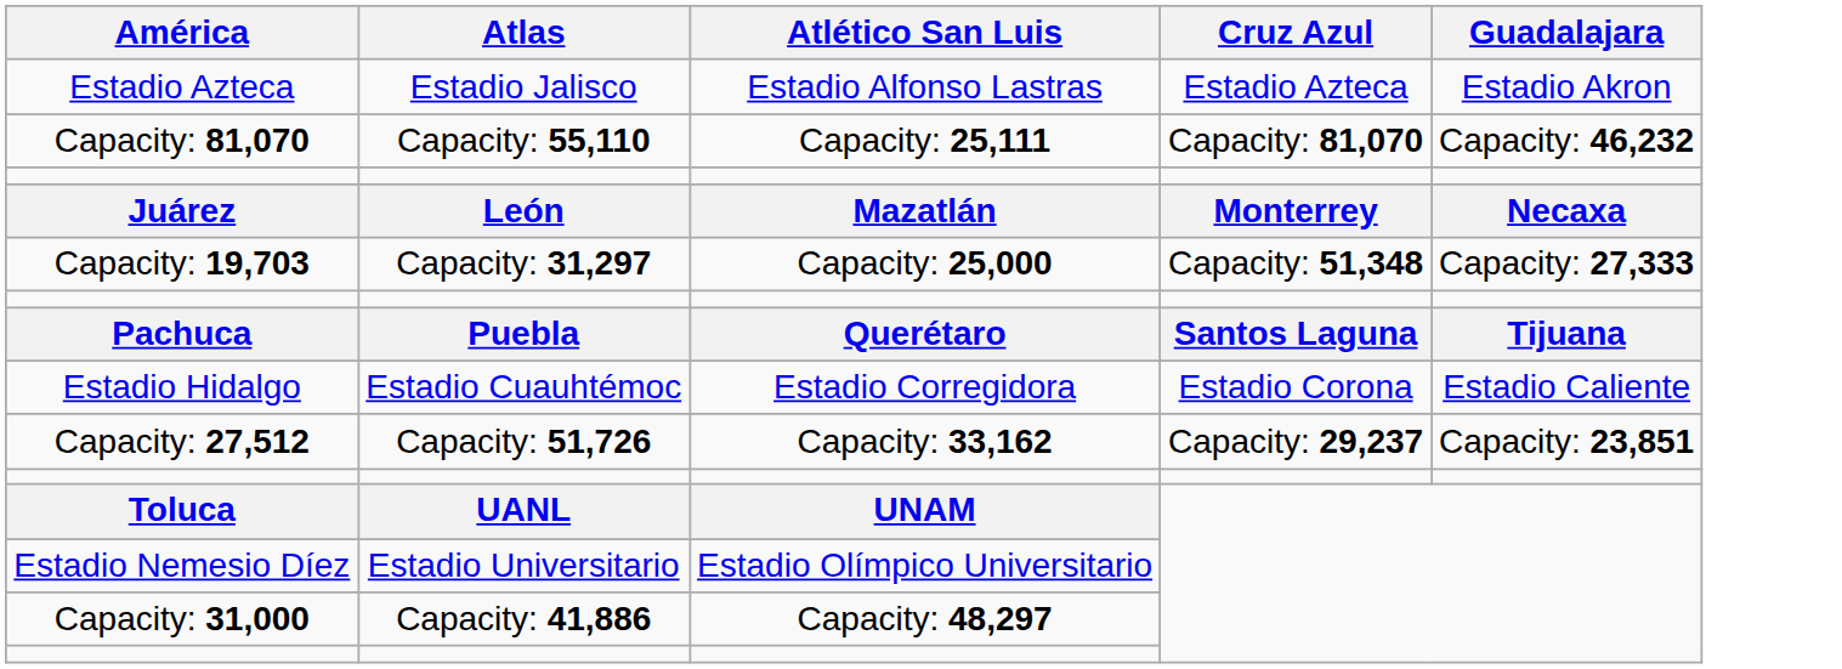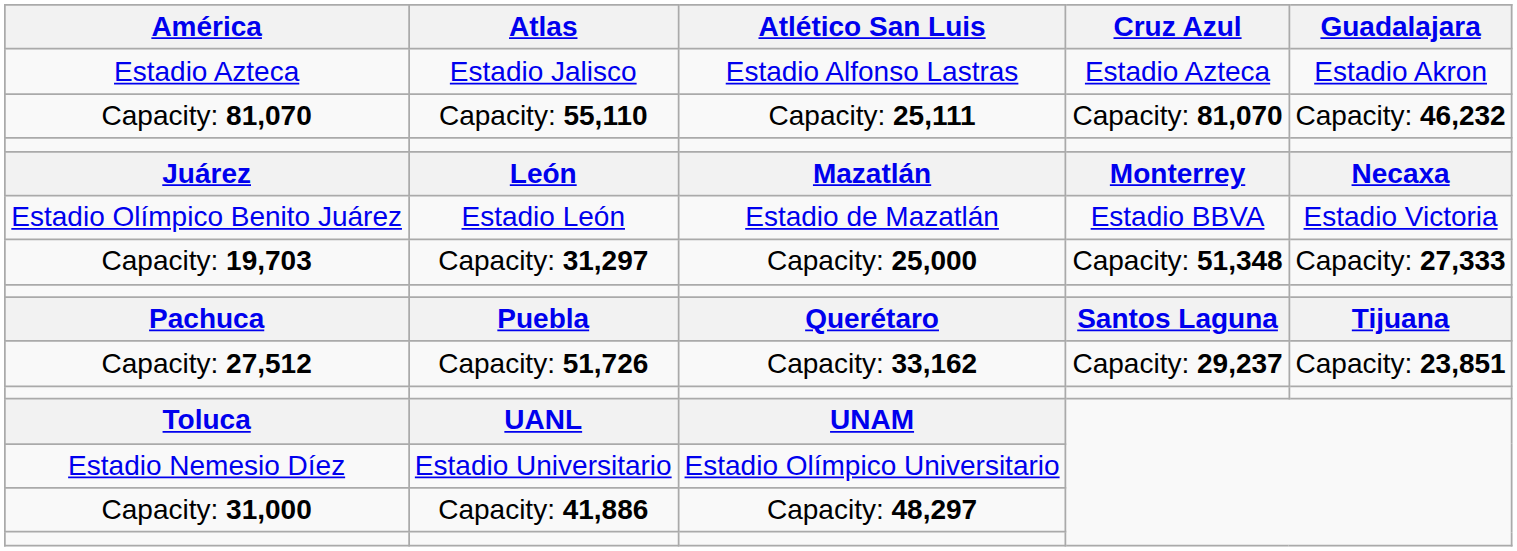+ row: Estadio Olímpico Benito Juárez | Estadio León | Estadio de Mazatlán | Estadio BBVA | Estadio Victoria
- row: Estadio Hidalgo | Estadio Cuauhtémoc | Estadio Corregidora | Estadio Corona | Estadio Caliente
